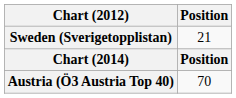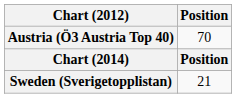rows swapped: Sweden (Sverigetopplistan) <-> Austria (Ö3 Austria Top 40)
